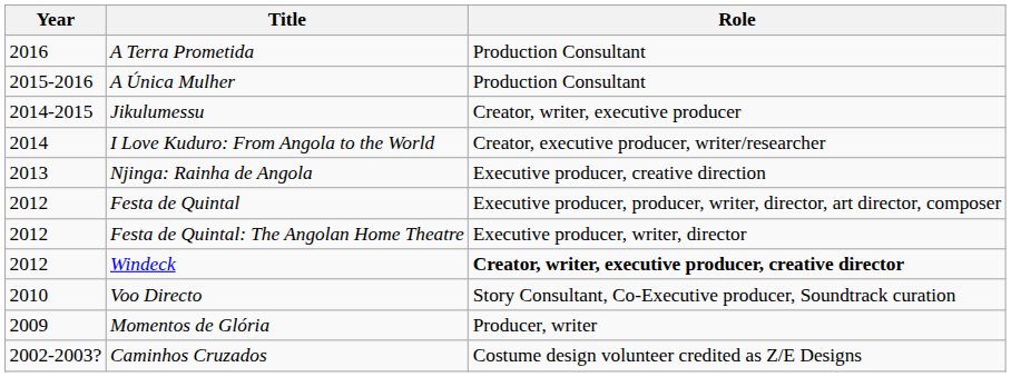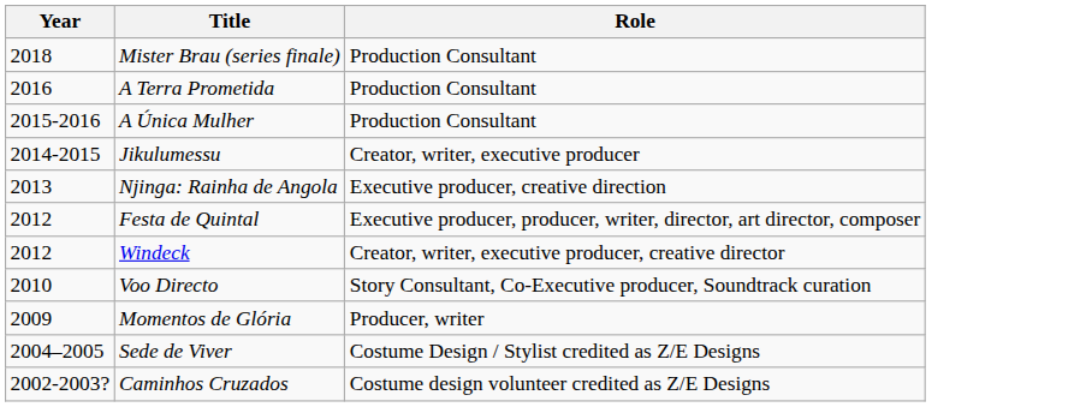+ row: 2018 | Mister Brau (series finale) | Production Consultant
- row: 2014 | I Love Kuduro: From Angola to the World | Creator, executive producer, writer/researcher
- row: 2012 | Festa de Quintal: The Angolan Home Theatre | Executive producer, writer, director
Windeck | Role: bold -> normal
+ row: 2004–2005 | Sede de Viver | Costume Design / Stylist credited as Z/E Designs
